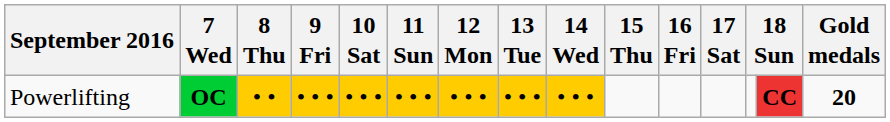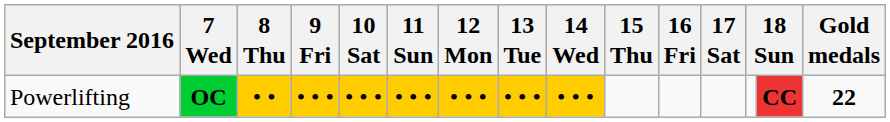Powerlifting | Gold medals: 20 -> 22
